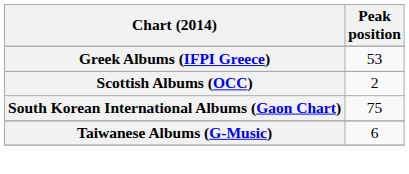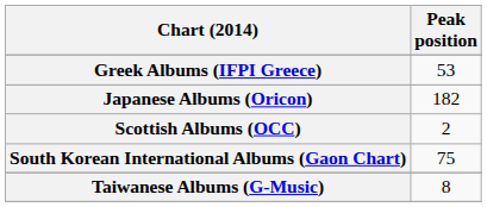+ row: Japanese Albums (Oricon) | 182
Taiwanese Albums (G-Music) | Peak position: 6 -> 8
